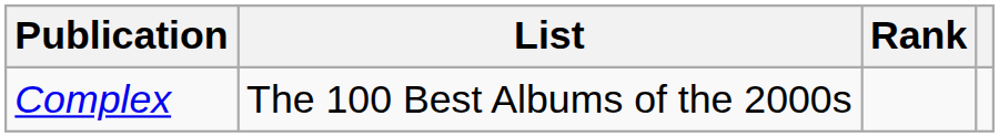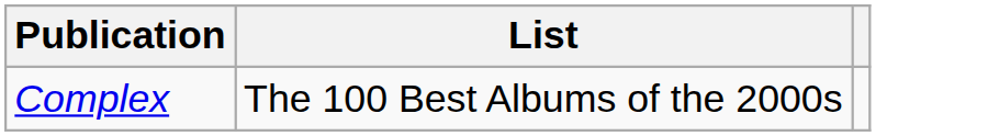- column: Rank
